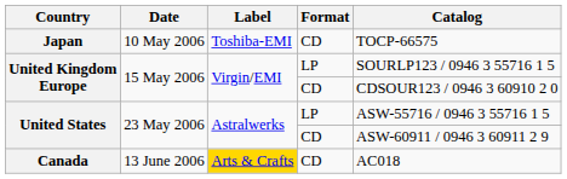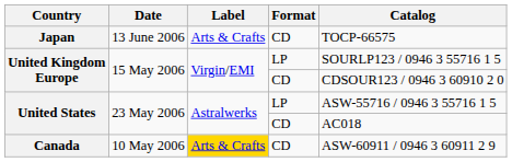Japan | Date: 10 May 2006 -> 13 June 2006
Japan | Label: Toshiba-EMI -> Arts & Crafts
United States / CD | Catalog: ASW-60911 / 0946 3 60911 2 9 -> AC018
Canada | Date: 13 June 2006 -> 10 May 2006
Canada | Catalog: AC018 -> ASW-60911 / 0946 3 60911 2 9
